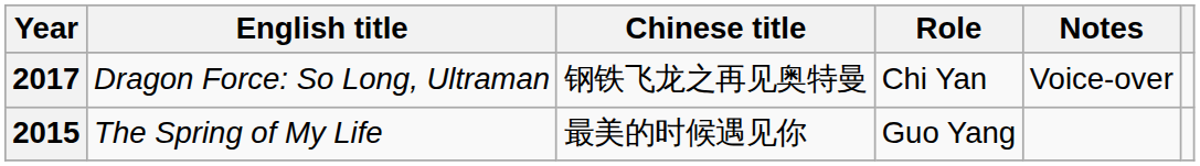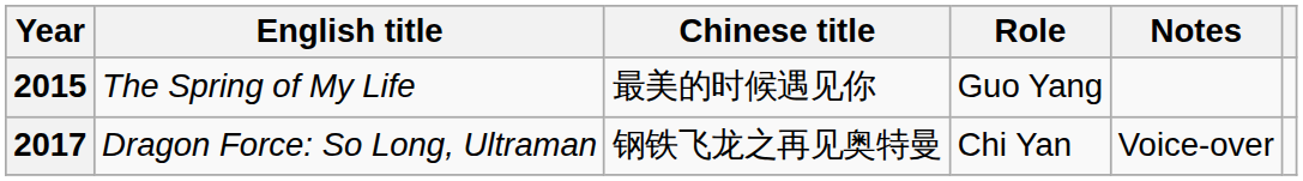rows swapped: 2015 <-> 2017
